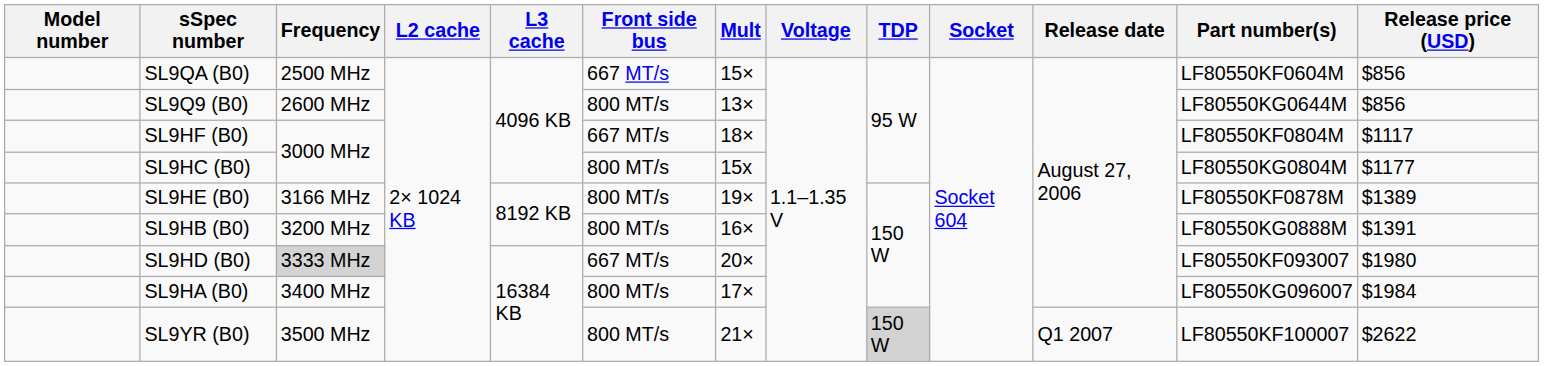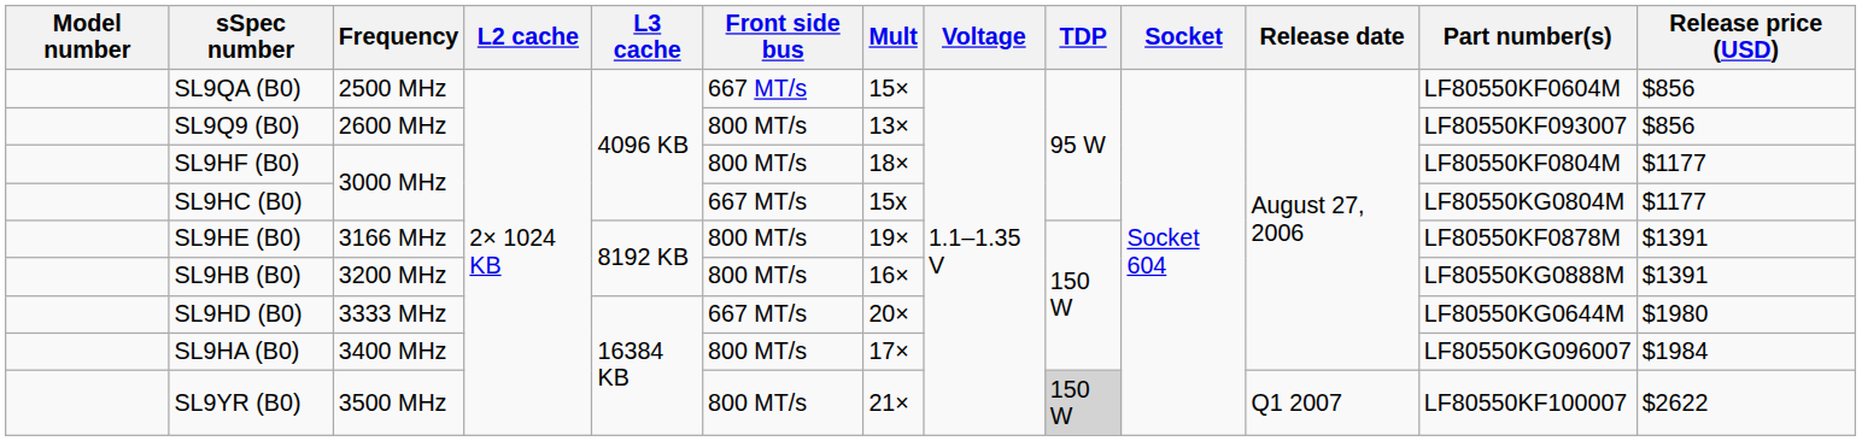SL9Q9 (B0) | Part number(s): LF80550KG0644M -> LF80550KF093007
SL9HF (B0) | Front side bus: 667 MT/s -> 800 MT/s
SL9HF (B0) | Release price (USD): $1117 -> $1177
SL9HC (B0) | Front side bus: 800 MT/s -> 667 MT/s
SL9HE (B0) | Release price (USD): $1389 -> $1391
SL9HD (B0) | Frequency: lightgrey background -> no background
SL9HD (B0) | Part number(s): LF80550KF093007 -> LF80550KG0644M
